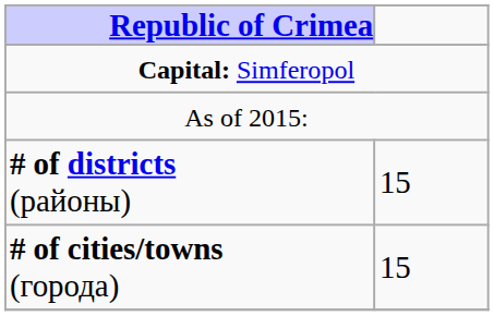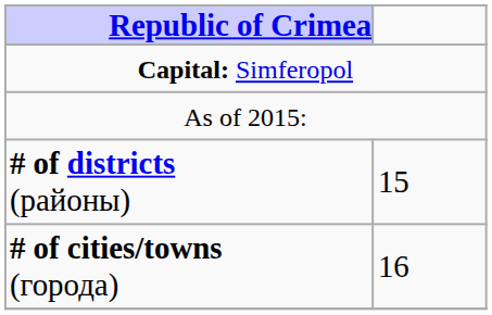# of cities/towns (города) | column 2: 15 -> 16
